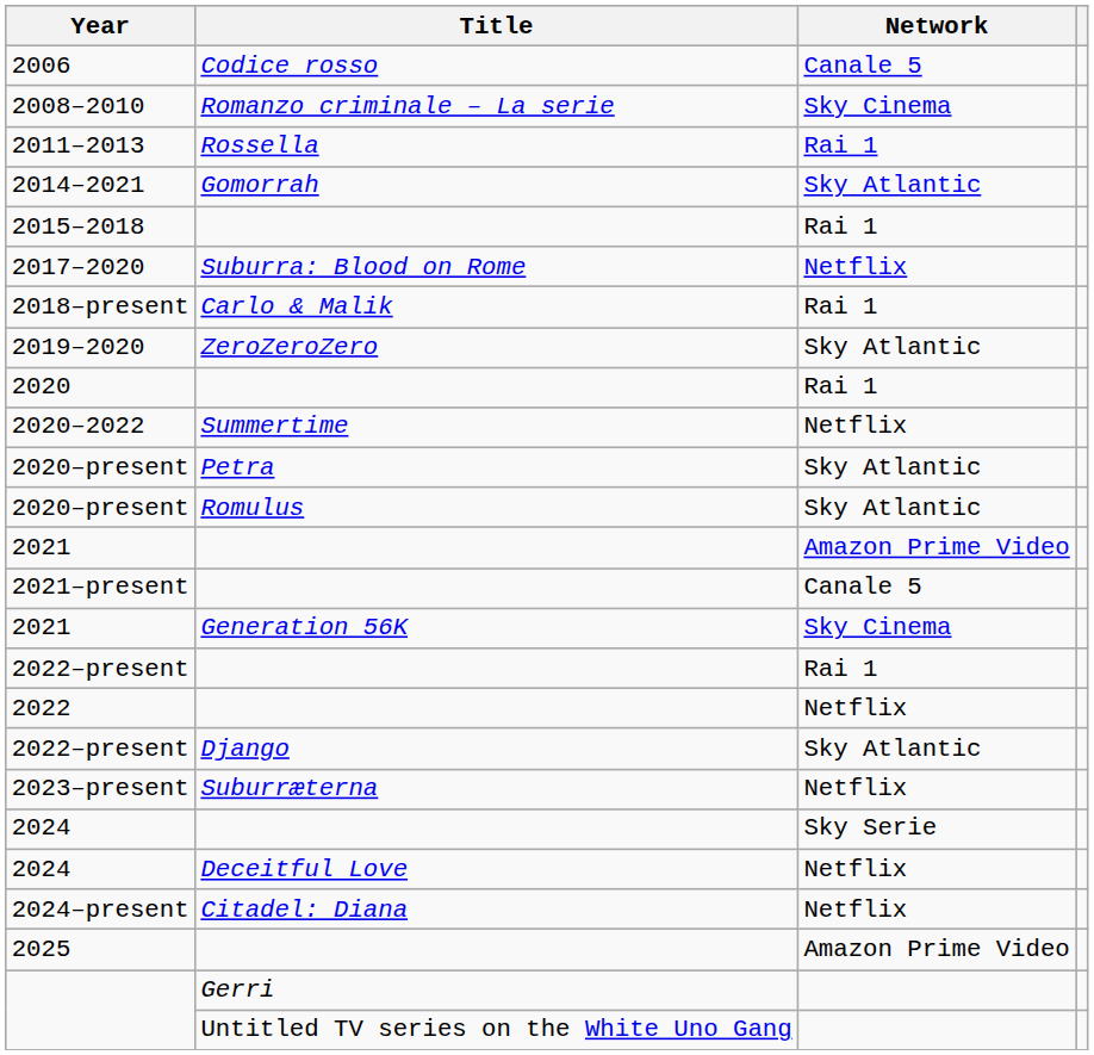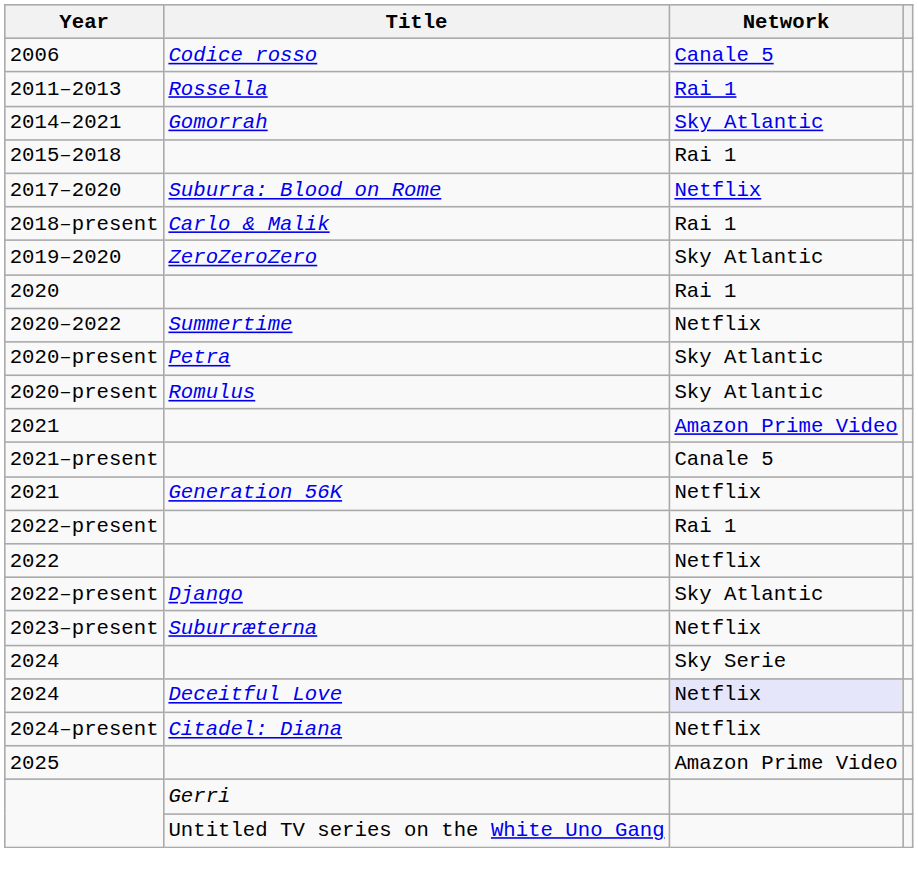- row: 2008–2010 | Romanzo criminale – La serie | Sky Cinema
2021 / Generation 56K | Network: Sky Cinema -> Netflix
2024 / Deceitful Love | Network: no background -> lavender background
